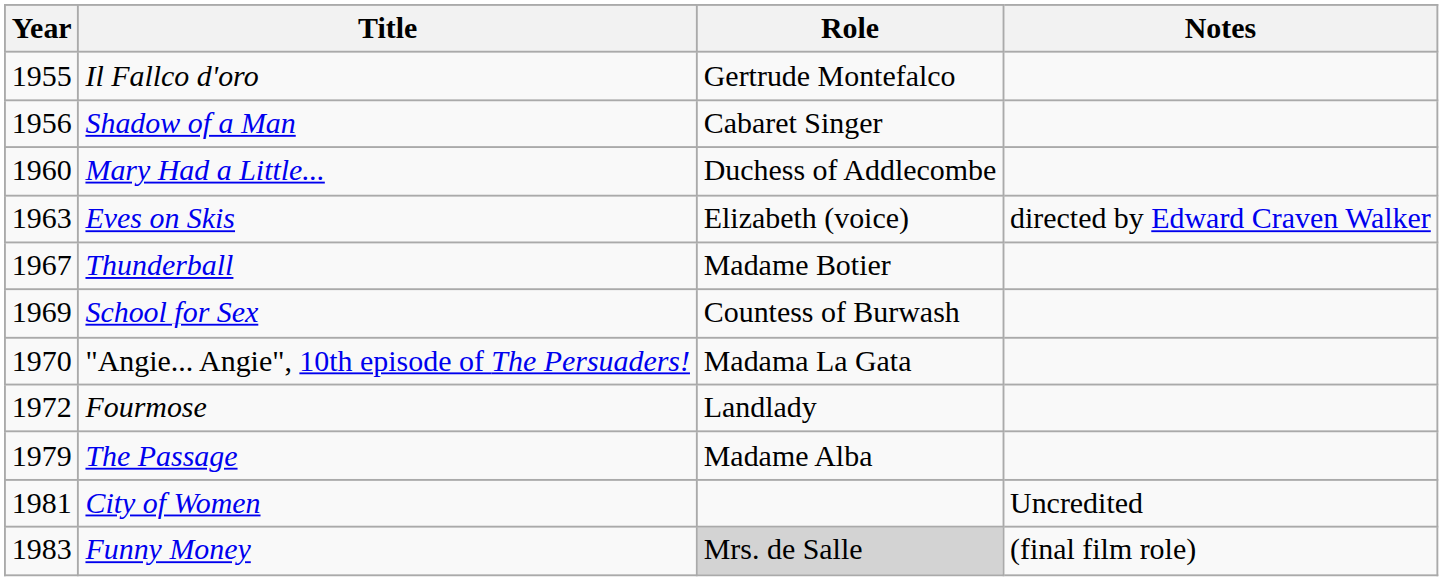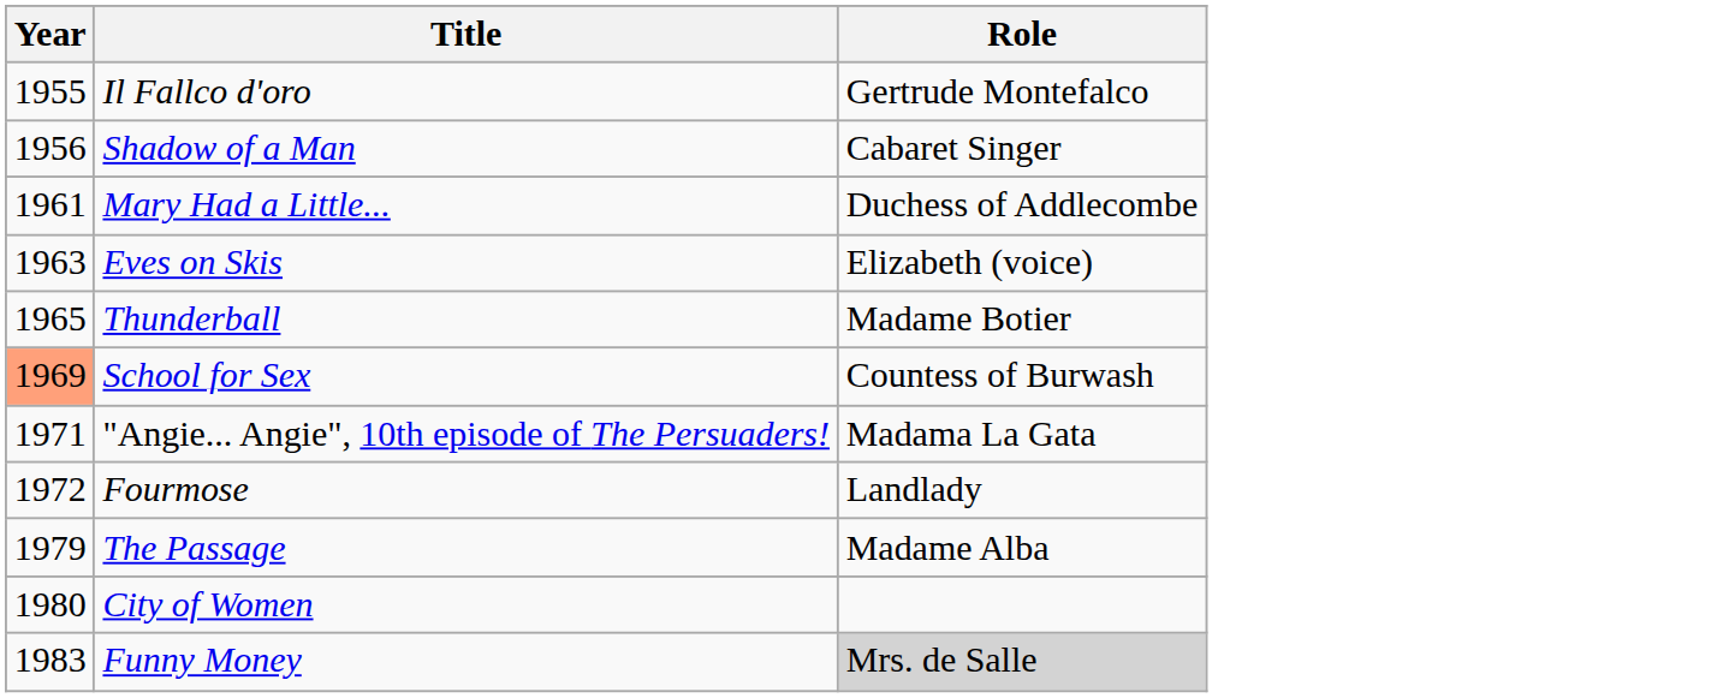- column: Notes | directed by Edward Craven Walker | Uncredited | (final film role)
Mary Had a Little... | Year: 1960 -> 1961
Thunderball | Year: 1967 -> 1965
School for Sex | Year: no background -> lightsalmon background
"Angie... Angie", 10th episode of The Persuaders! | Year: 1970 -> 1971
City of Women | Year: 1981 -> 1980
